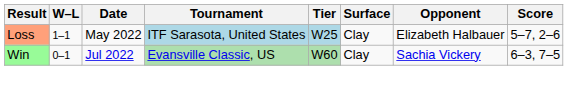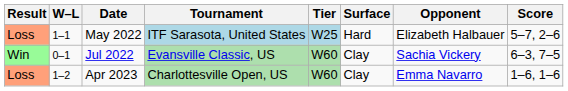May 2022 | Surface: Clay -> Hard
+ row: Loss | 1–2 | Apr 2023 | Charlottesville Open, US | W60 | Clay | Emma Navarro | 1–6, 1–6
